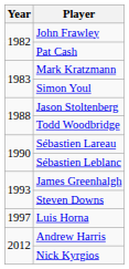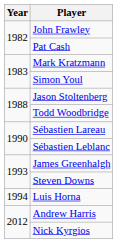Luis Horna | Year: 1997 -> 1994
